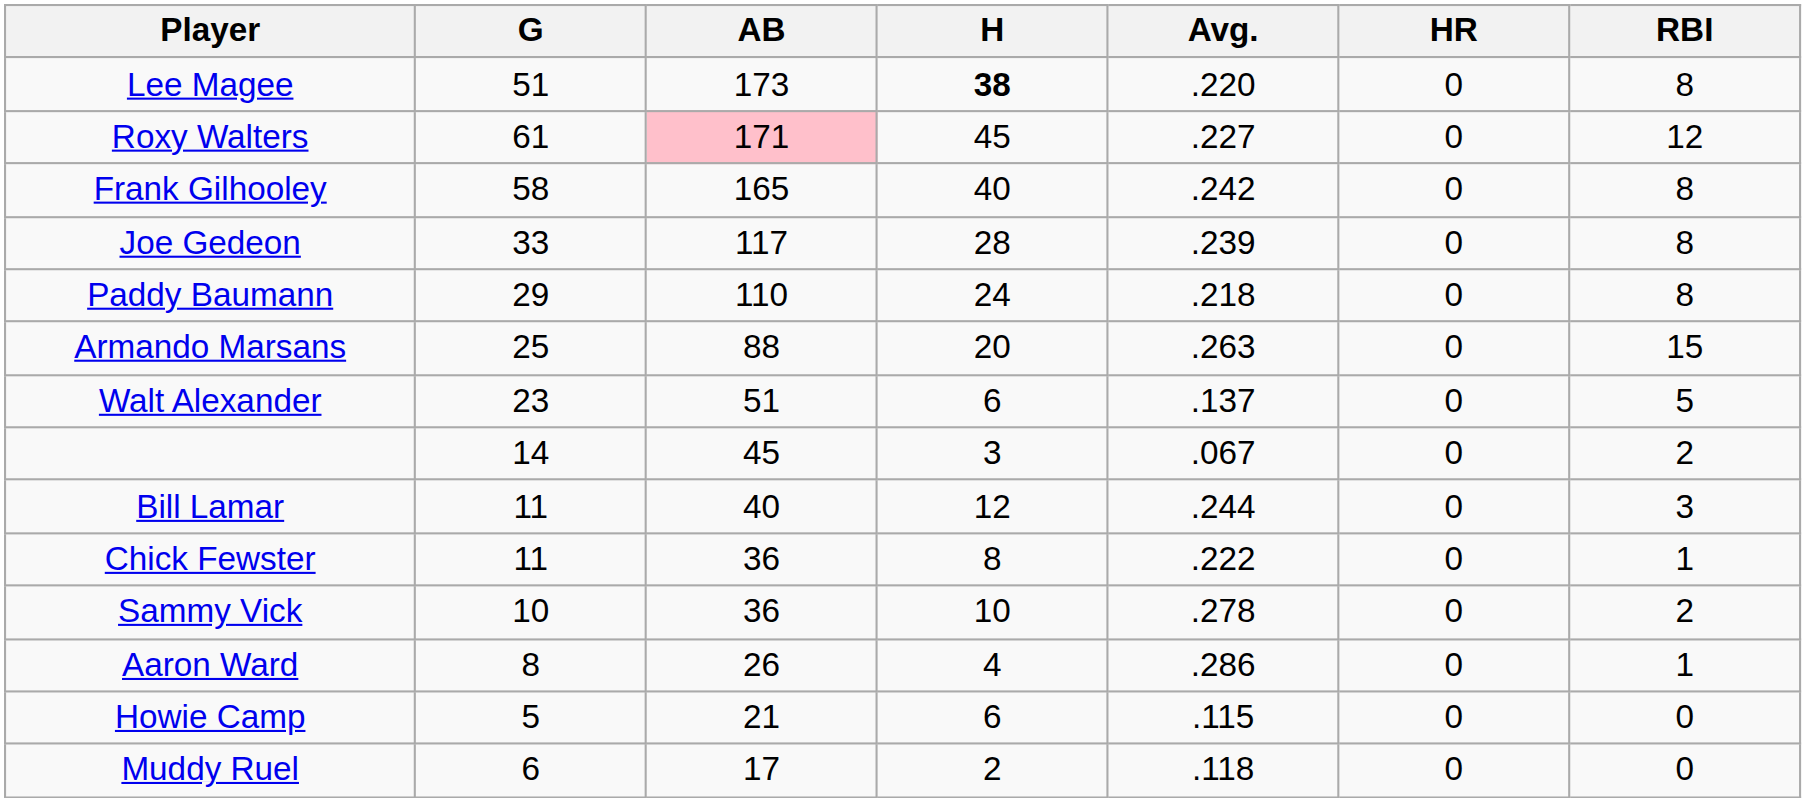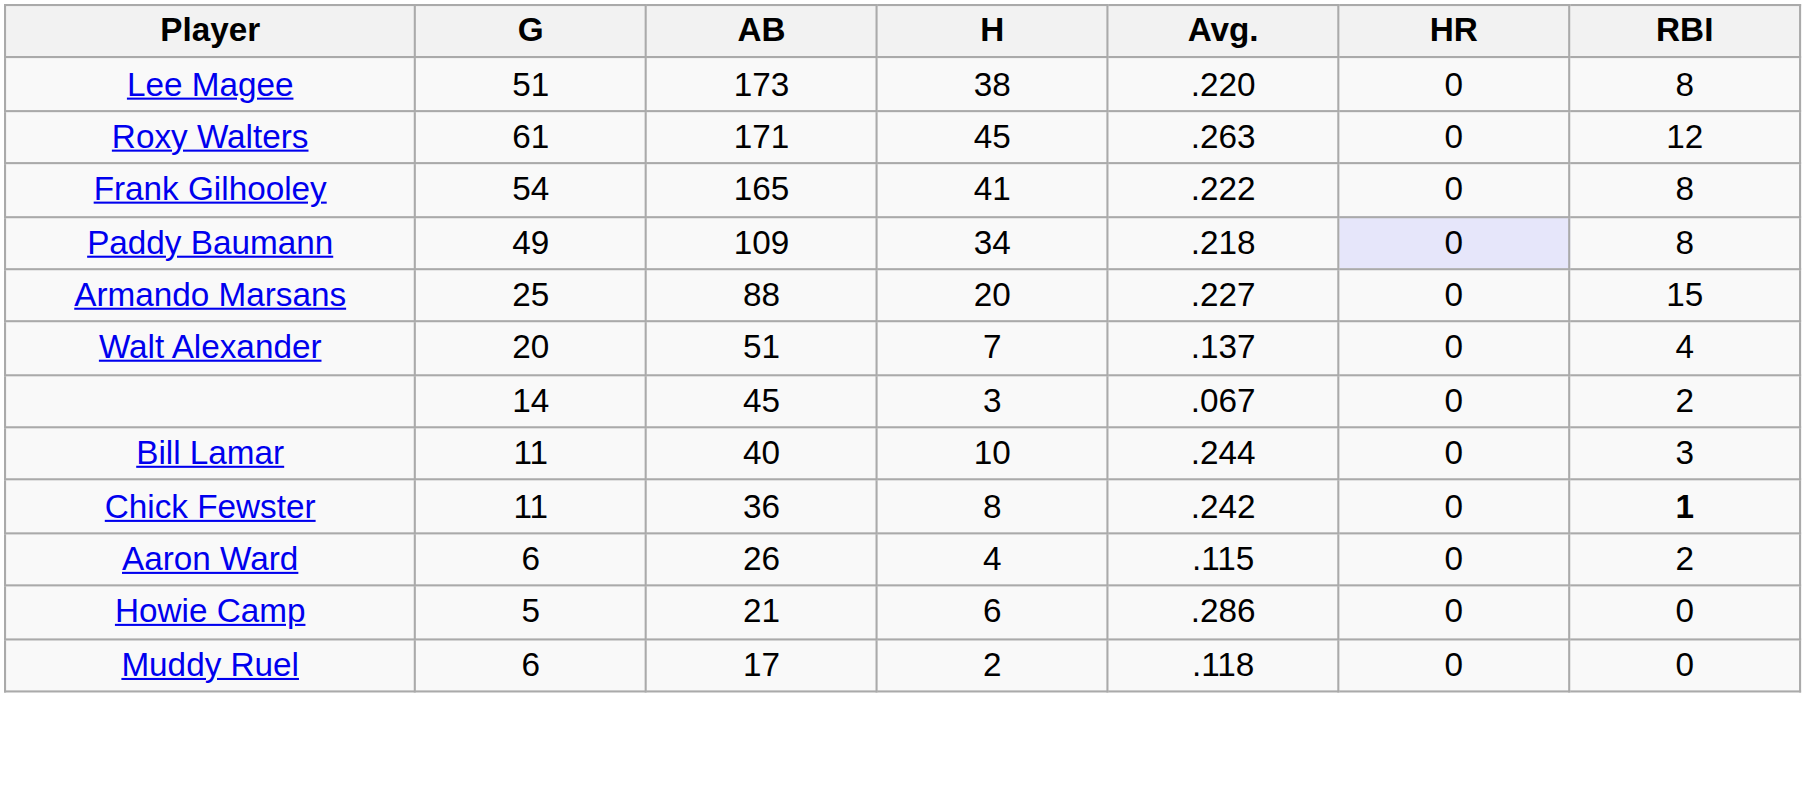Lee Magee | H: bold -> normal
Roxy Walters | AB: pink background -> no background
Roxy Walters | Avg.: .227 -> .263
Frank Gilhooley | G: 58 -> 54
Frank Gilhooley | H: 40 -> 41
Frank Gilhooley | Avg.: .242 -> .222
- row: Joe Gedeon | 33 | 117 | 28 | .239 | 0 | 8
Paddy Baumann | G: 29 -> 49
Paddy Baumann | AB: 110 -> 109
Paddy Baumann | H: 24 -> 34
Paddy Baumann | HR: no background -> lavender background
Armando Marsans | Avg.: .263 -> .227
Walt Alexander | G: 23 -> 20
Walt Alexander | H: 6 -> 7
Walt Alexander | RBI: 5 -> 4
Bill Lamar | H: 12 -> 10
Chick Fewster | Avg.: .222 -> .242
Chick Fewster | RBI: normal -> bold
- row: Sammy Vick | 10 | 36 | 10 | .278 | 0 | 2
Aaron Ward | G: 8 -> 6
Aaron Ward | Avg.: .286 -> .115
Aaron Ward | RBI: 1 -> 2
Howie Camp | Avg.: .115 -> .286
